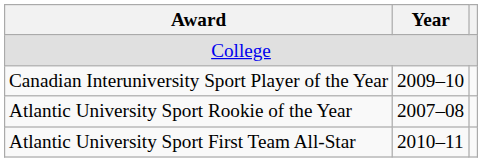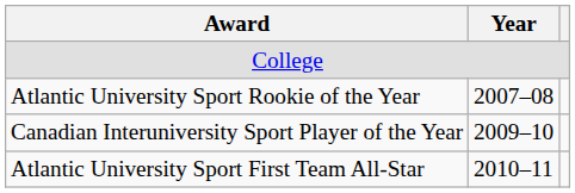rows swapped: Atlantic University Sport Rookie of the Year <-> Canadian Interuniversity Sport Player of the Year
